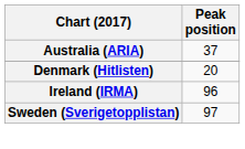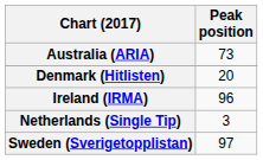Australia (ARIA) | Peak position: 37 -> 73
+ row: Netherlands (Single Tip) | 3
